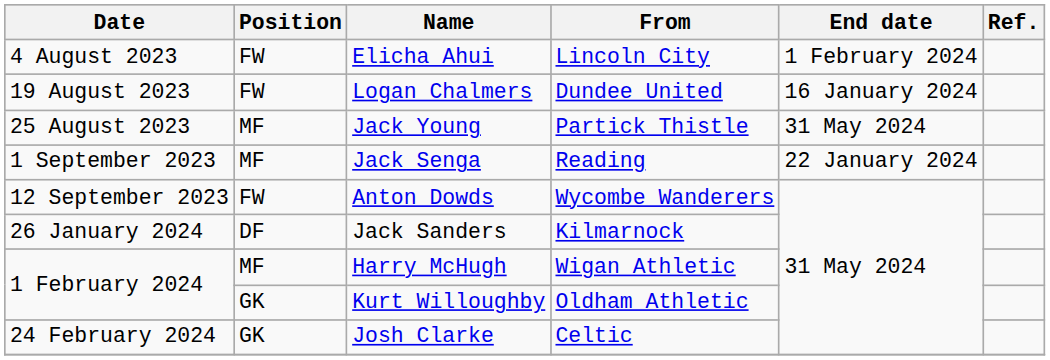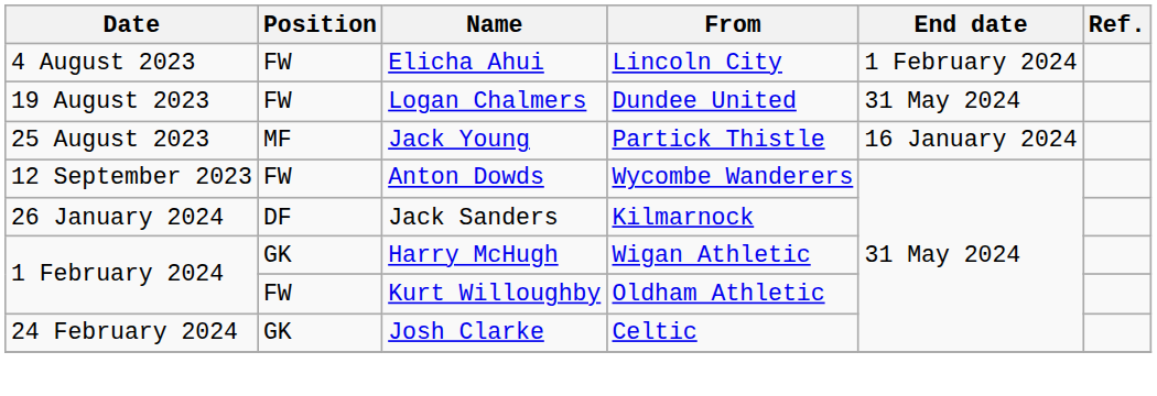Logan Chalmers | End date: 16 January 2024 -> 31 May 2024
Jack Young | End date: 31 May 2024 -> 16 January 2024
- row: 1 September 2023 | MF | Jack Senga | Reading | 22 January 2024
Harry McHugh | Position: MF -> GK
Kurt Willoughby | Position: GK -> FW
